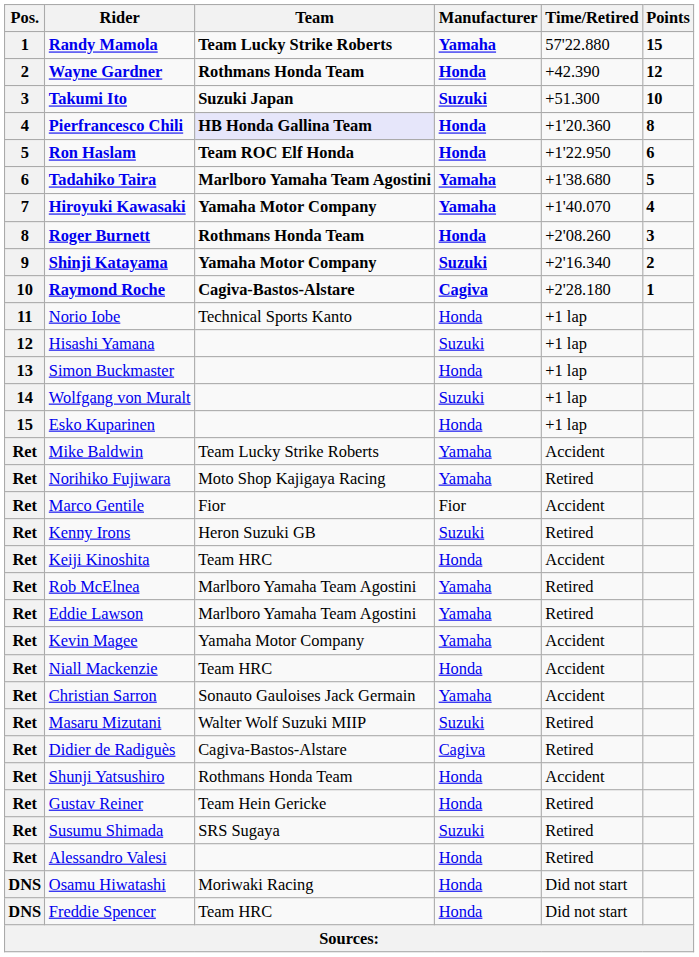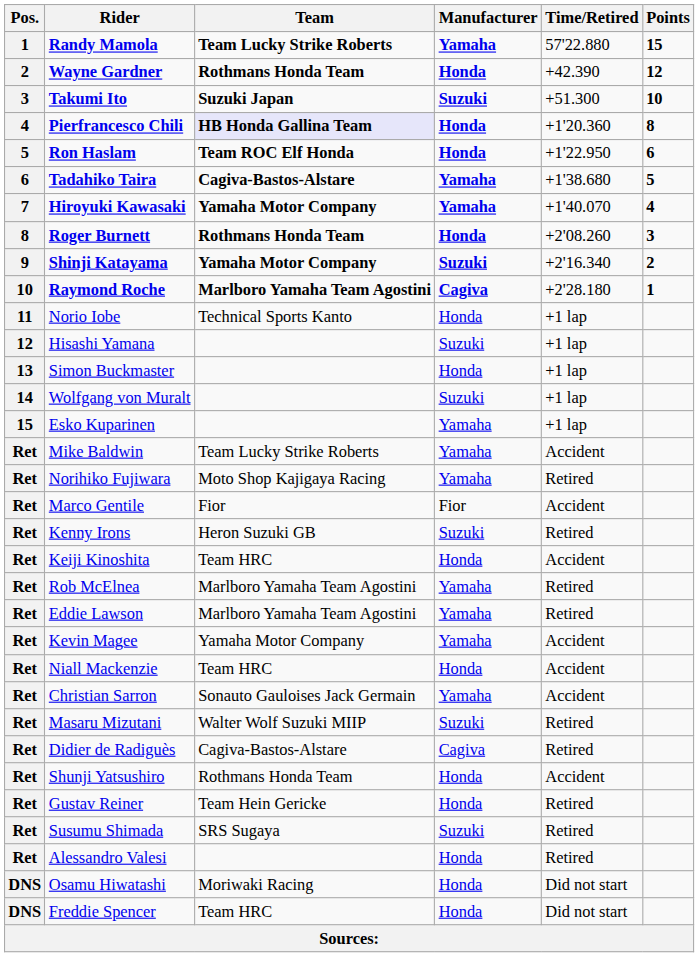Tadahiko Taira | Team: Marlboro Yamaha Team Agostini -> Cagiva-Bastos-Alstare
Raymond Roche | Team: Cagiva-Bastos-Alstare -> Marlboro Yamaha Team Agostini
Esko Kuparinen | Manufacturer: Honda -> Yamaha
